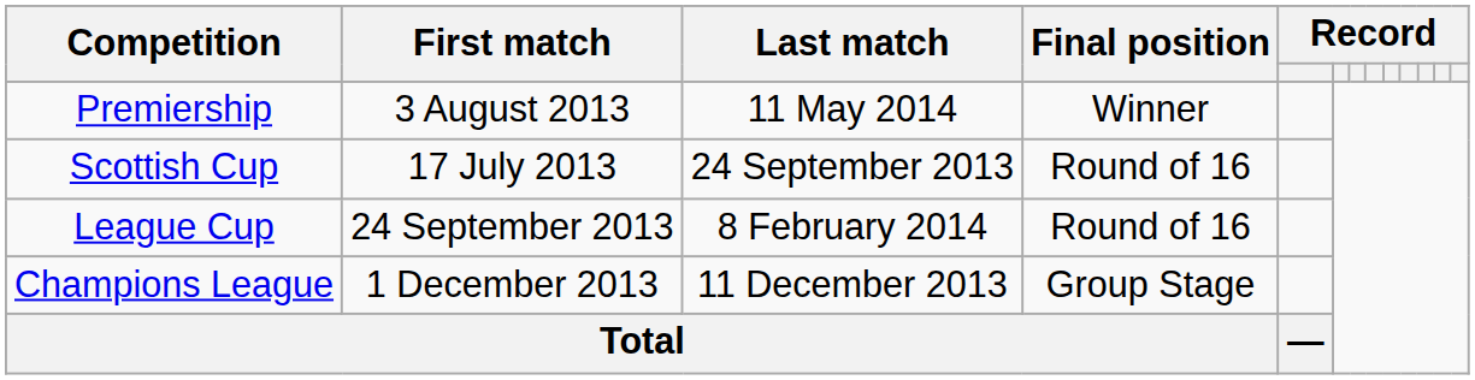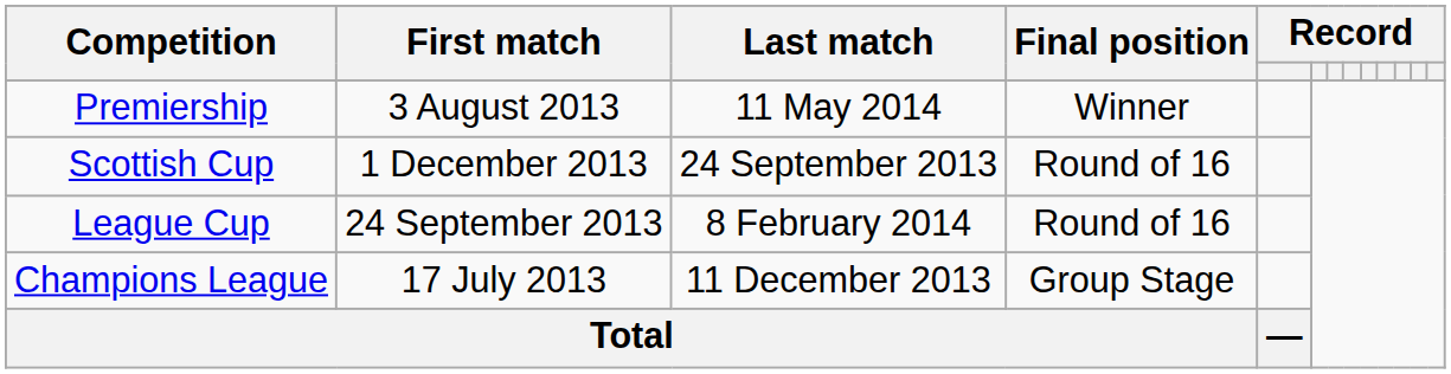Scottish Cup | First match: 17 July 2013 -> 1 December 2013
Champions League | First match: 1 December 2013 -> 17 July 2013
